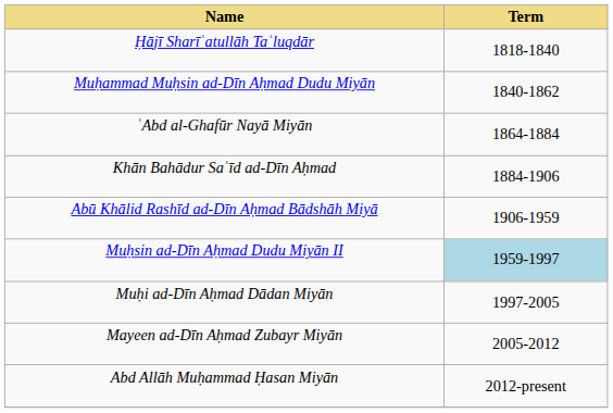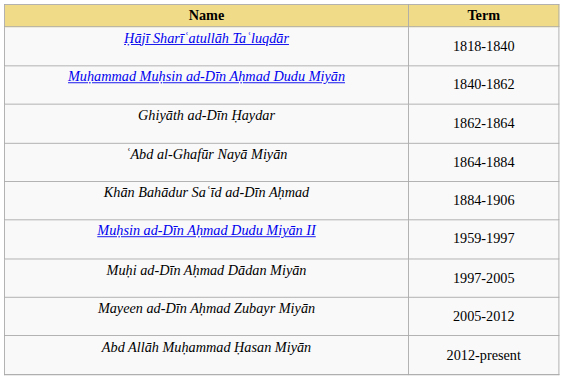+ row: Ghiyāth ad-Dīn Ḥaydar | 1862-1864
- row: Abū Khālid Rashīd ad-Dīn Aḥmad Bādshāh Miyā | 1906-1959
Muḥsin ad-Dīn Aḥmad Dudu Miyān II | Term: lightblue background -> no background
